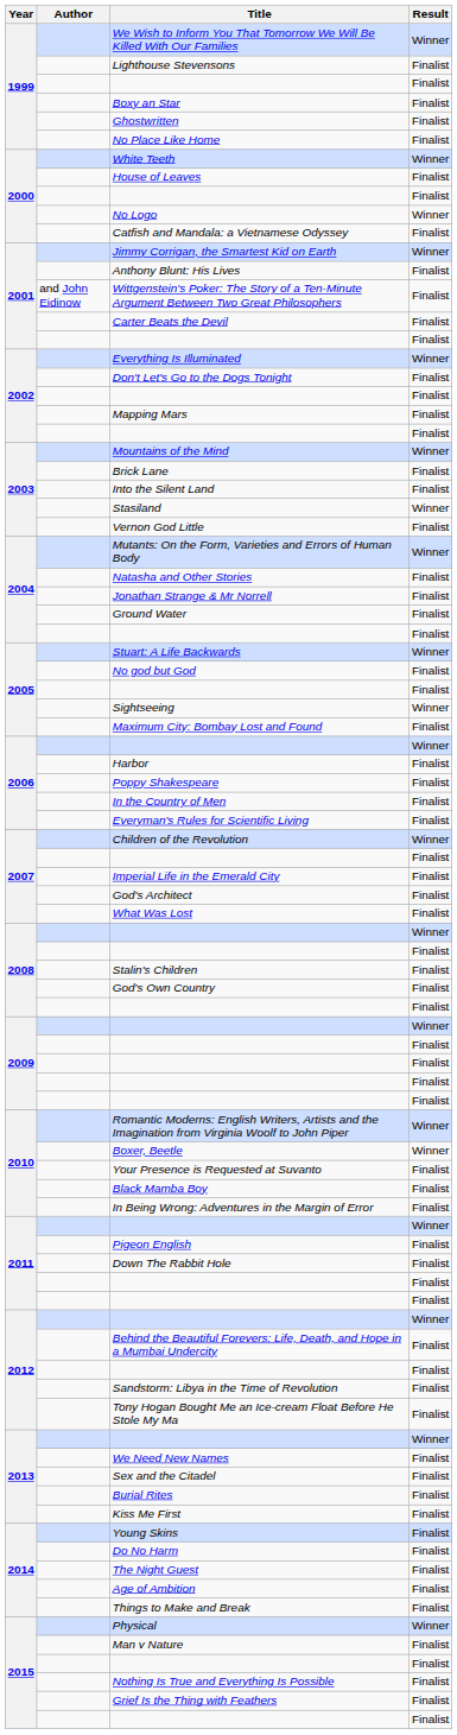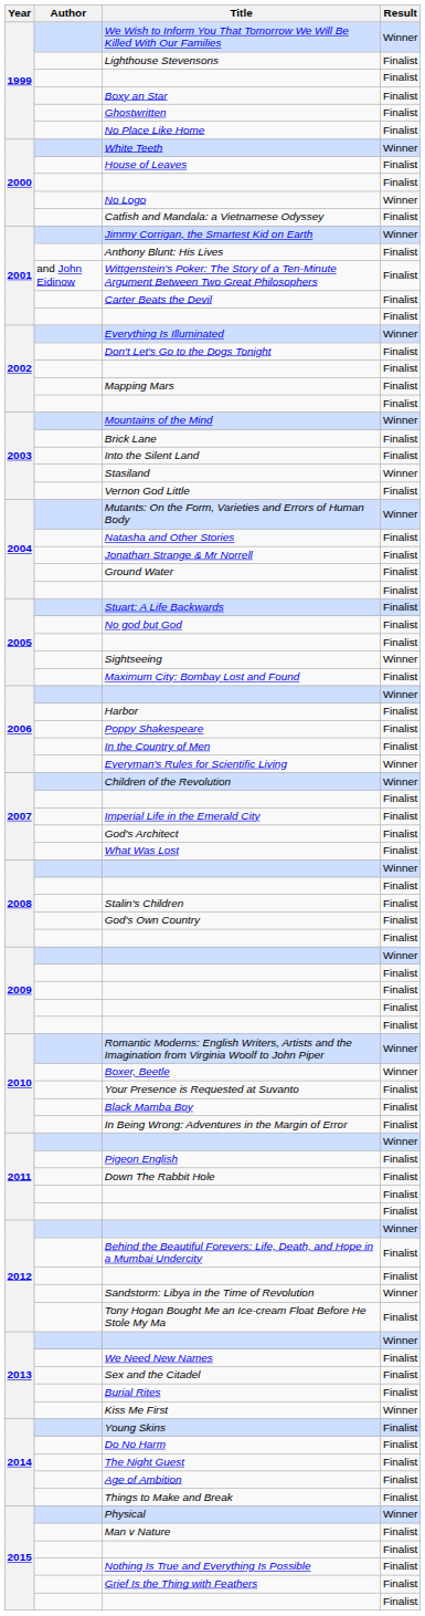Stuart: A Life Backwards | Result: Winner -> Finalist
Everyman's Rules for Scientific Living | Result: Finalist -> Winner
Sandstorm: Libya in the Time of Revolution | Result: Finalist -> Winner
Kiss Me First | Result: Finalist -> Winner
